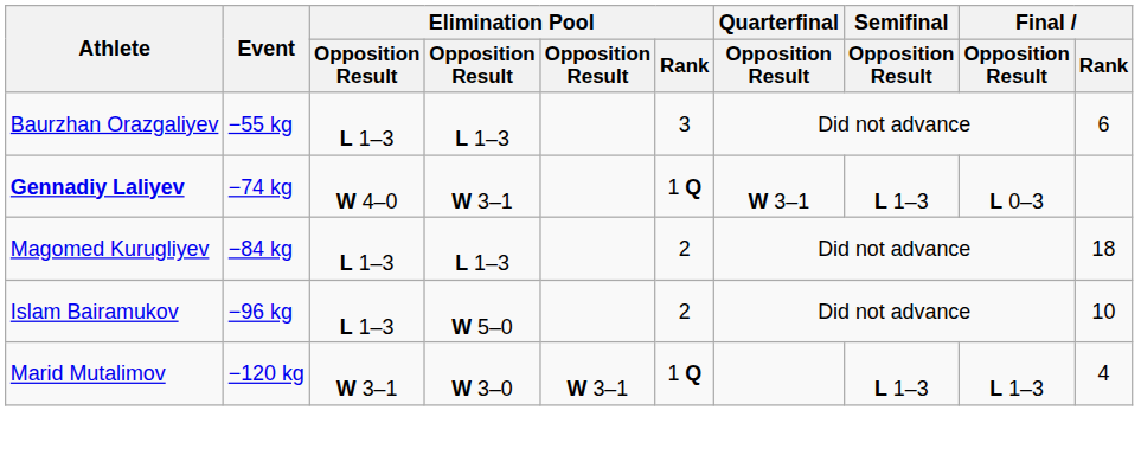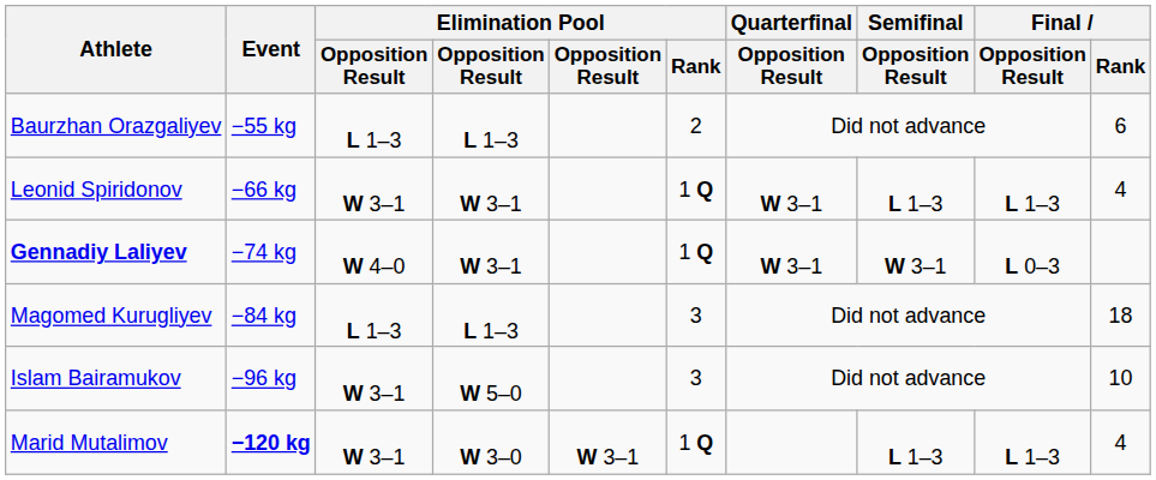Baurzhan Orazgaliyev | Elimination Pool / Rank: 3 -> 2
+ row: Leonid Spiridonov | −66 kg | W 3–1 | W 3–1 | 1 Q | W 3–1 | L 1–3 | L 1–3 | 4
Gennadiy Laliyev | Semifinal / Opposition Result: L 1–3 -> W 3–1
Magomed Kurugliyev | Elimination Pool / Rank: 2 -> 3
Islam Bairamukov | column 3: L 1–3 -> W 3–1
Islam Bairamukov | Elimination Pool / Rank: 2 -> 3
Marid Mutalimov | Event: normal -> bold
